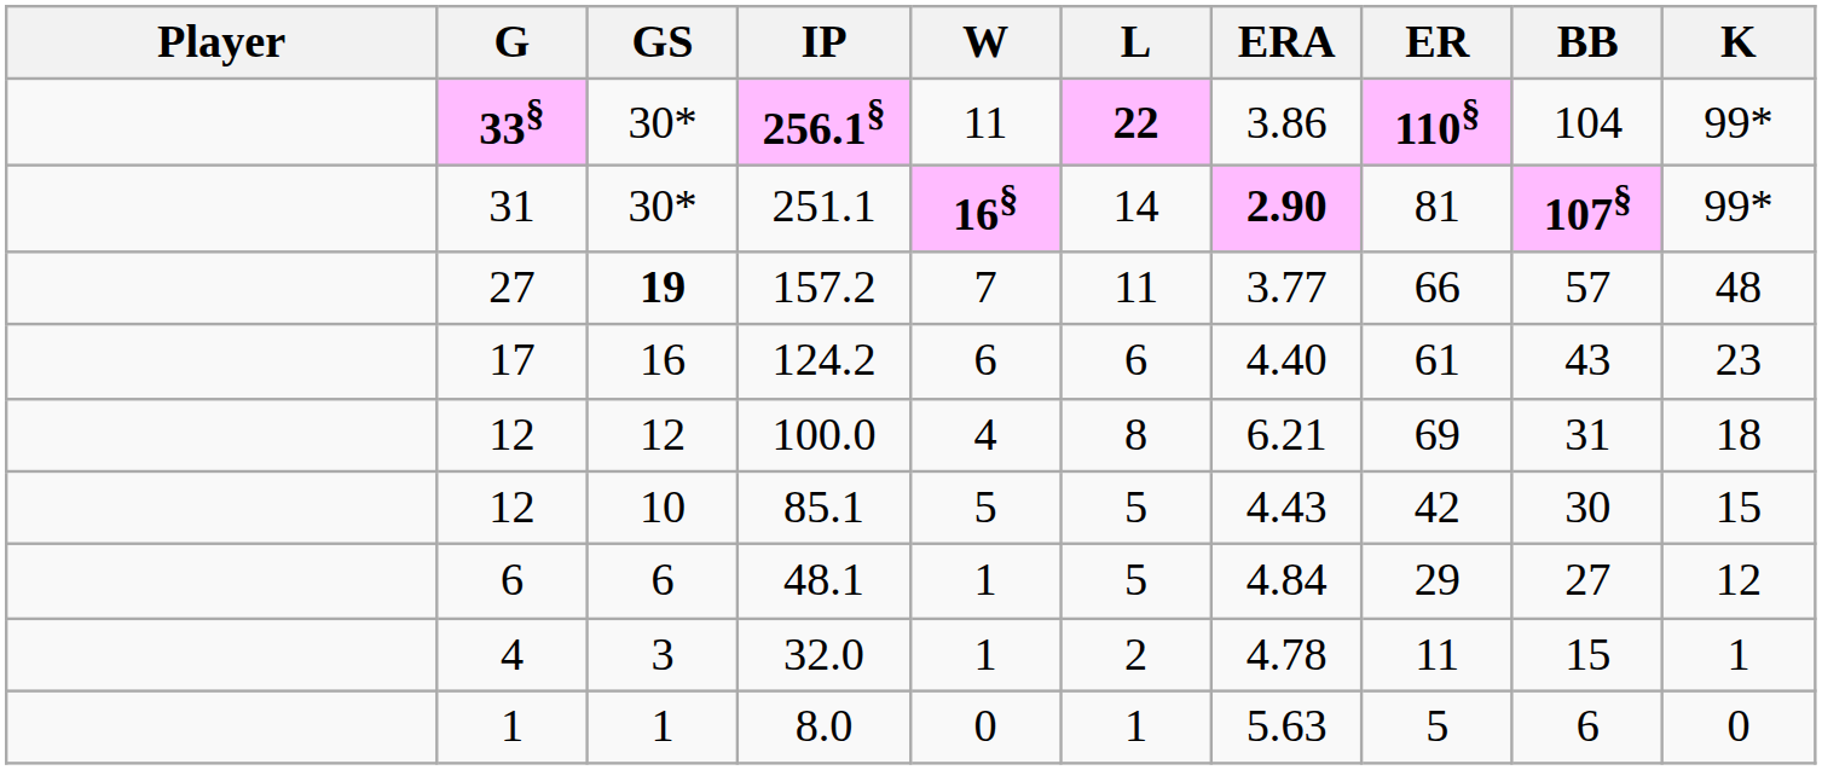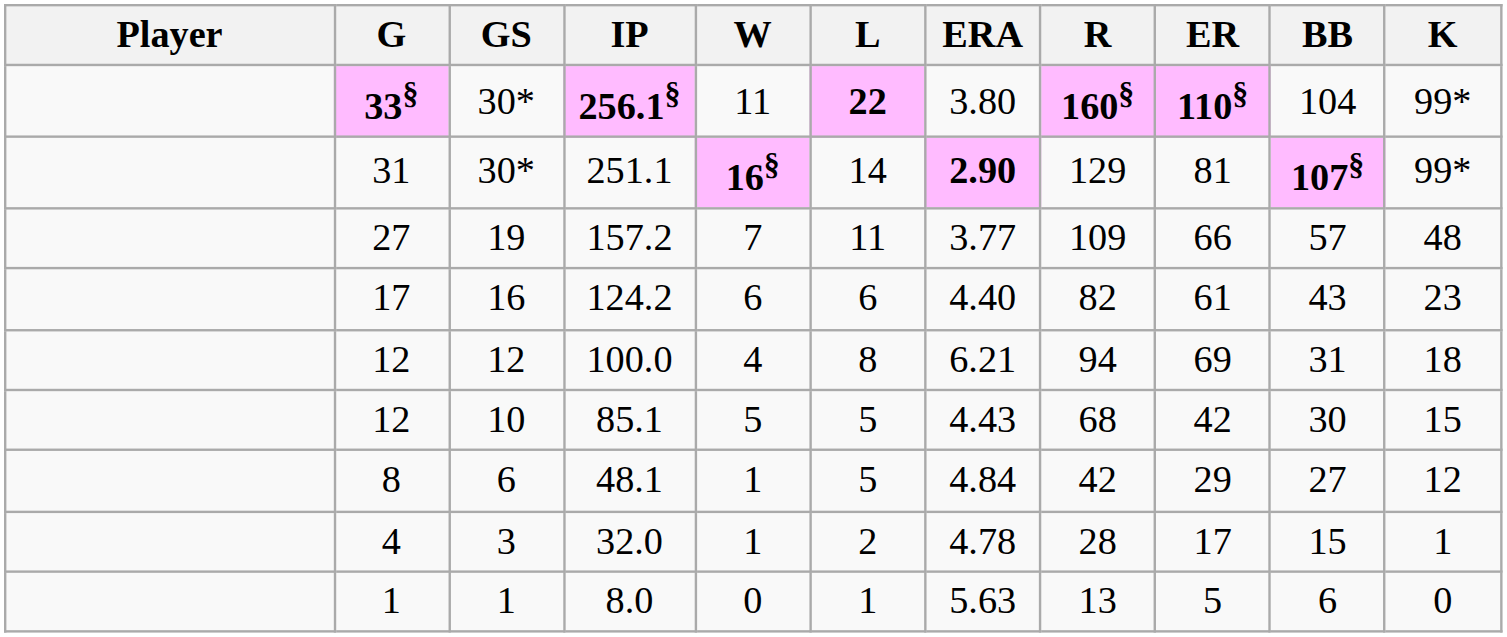+ column: R | 160§ | 129 | 109 | 82 | 94 | 68 | 42 | 28 | 13
256.1§ | ERA: 3.86 -> 3.80
157.2 | GS: bold -> normal
48.1 | G: 6 -> 8
32.0 | ER: 11 -> 17
